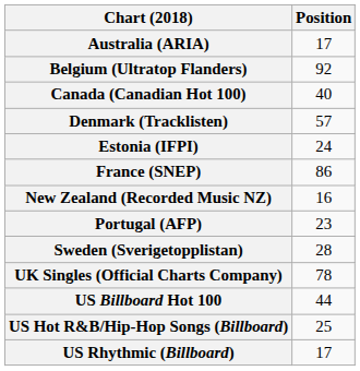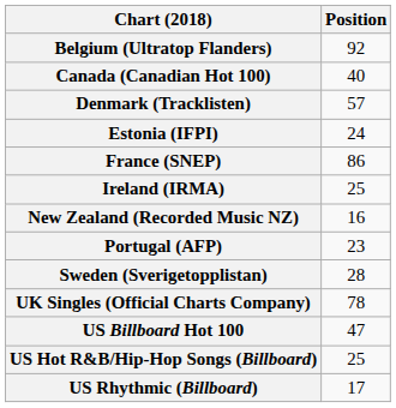- row: Australia (ARIA) | 17
+ row: Ireland (IRMA) | 25
US Billboard Hot 100 | Position: 44 -> 47
